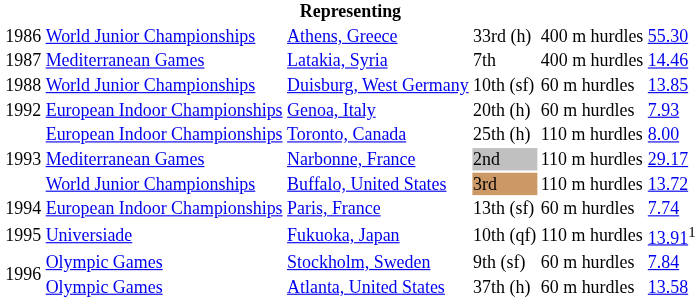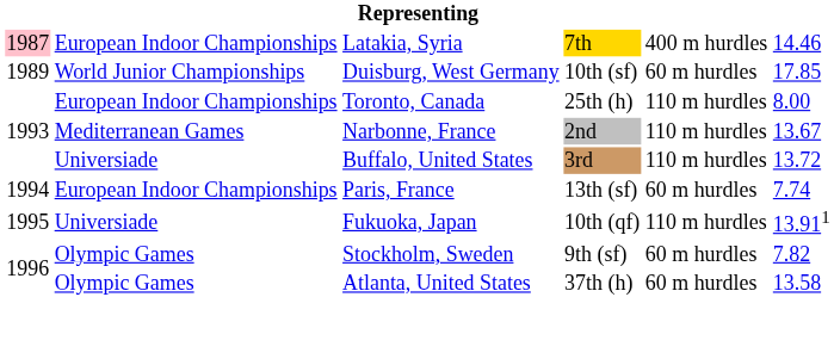- row: 1986 | World Junior Championships | Athens, Greece | 33rd (h) | 400 m hurdles | 55.30
Latakia, Syria | column 1: no background -> pink background
Latakia, Syria | column 2: Mediterranean Games -> European Indoor Championships
Latakia, Syria | column 4: no background -> gold background
Duisburg, West Germany | column 1: 1988 -> 1989
Duisburg, West Germany | column 6: 13.85 -> 17.85
- row: 1992 | European Indoor Championships | Genoa, Italy | 20th (h) | 60 m hurdles | 7.93
Narbonne, France | column 6: 29.17 -> 13.67
Buffalo, United States | column 2: World Junior Championships -> Universiade
Stockholm, Sweden | column 6: 7.84 -> 7.82
